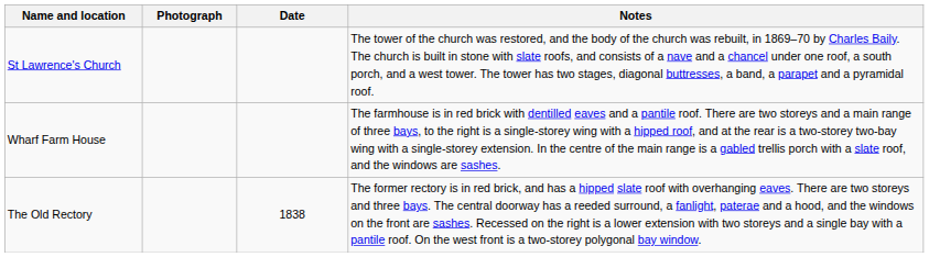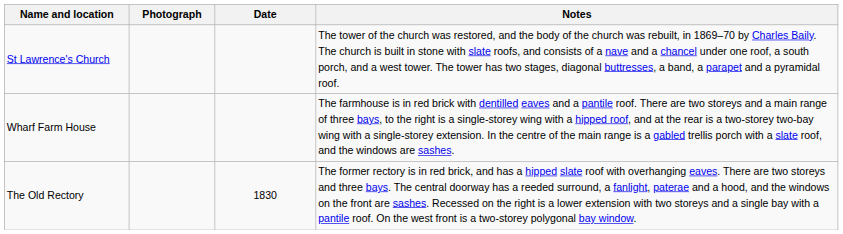The Old Rectory | Date: 1838 -> 1830
